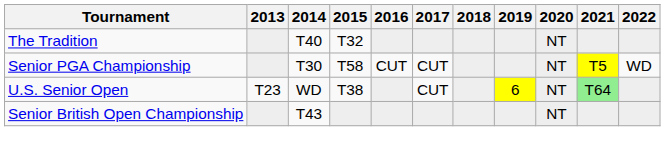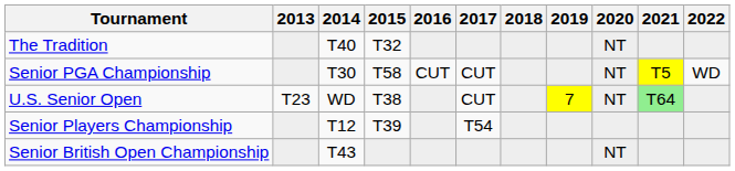U.S. Senior Open | 2019: 6 -> 7
+ row: Senior Players Championship | T12 | T39 | T54
